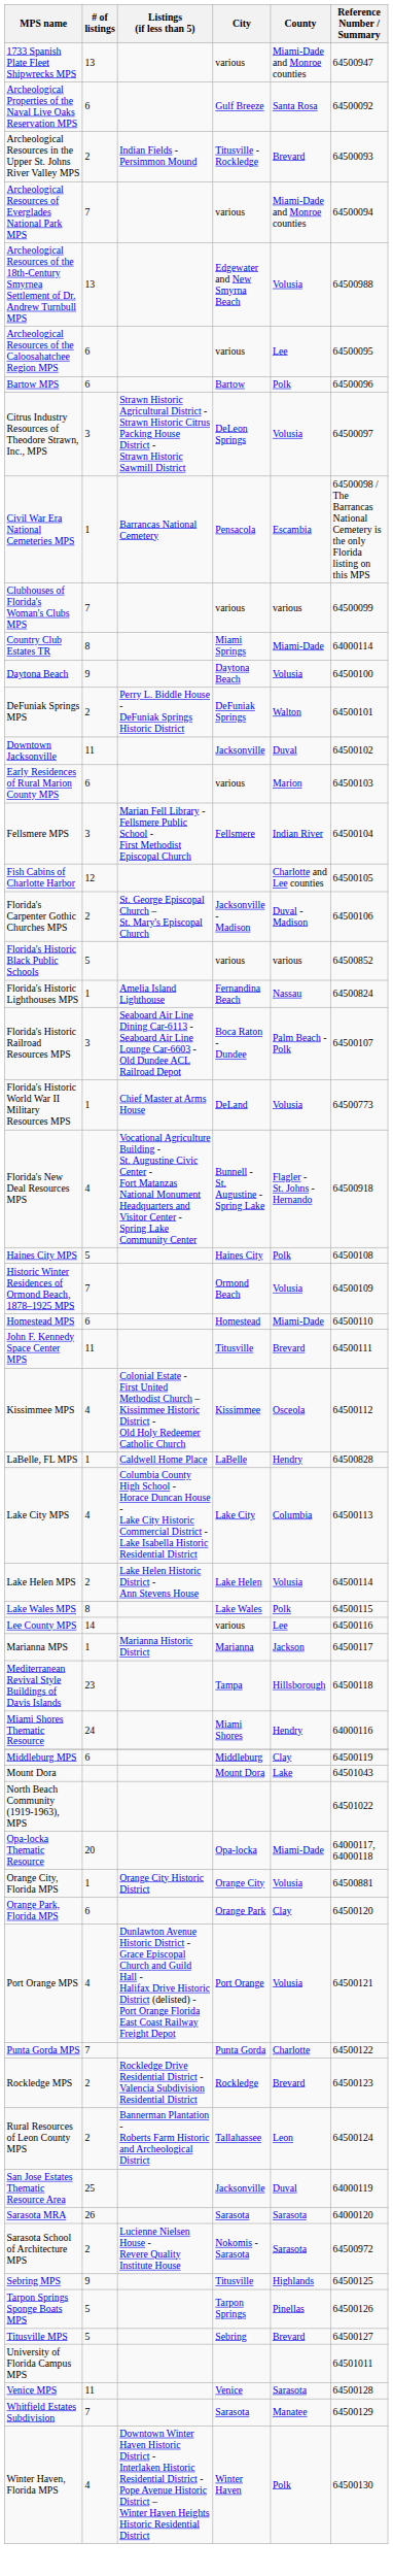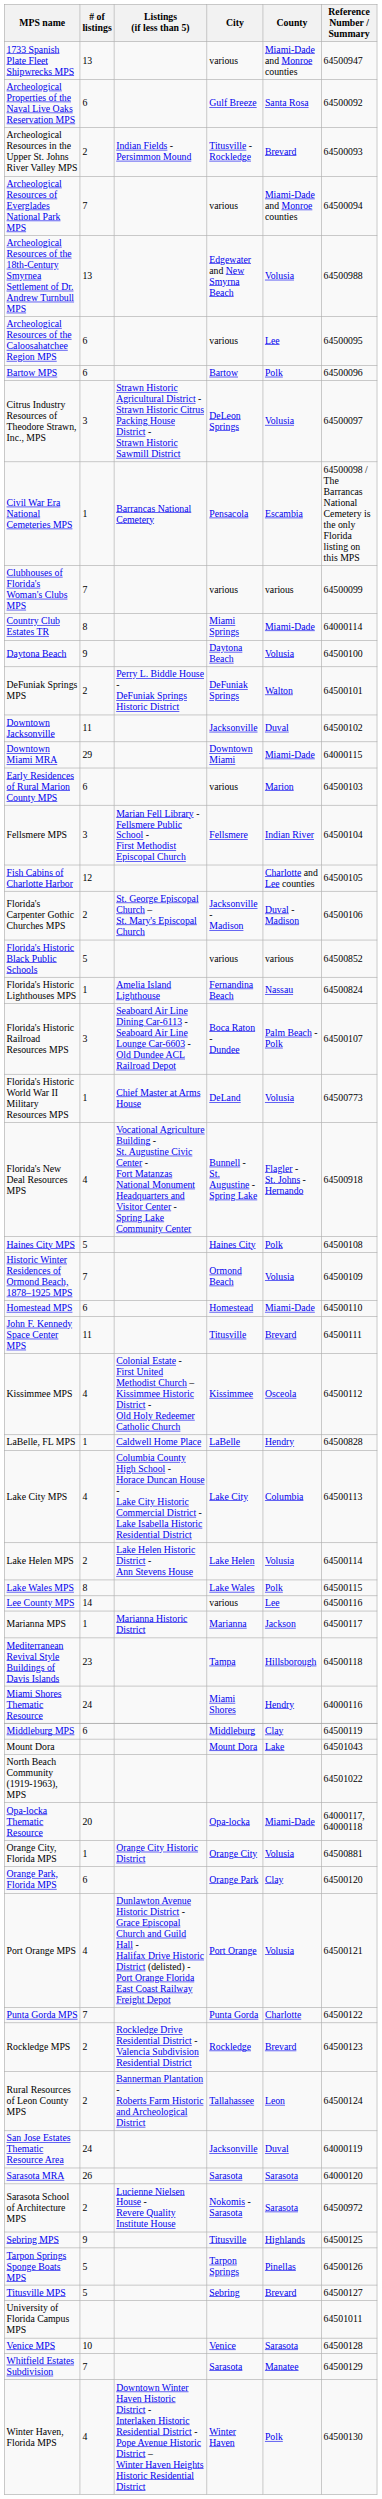+ row: Downtown Miami MRA | 29 | Downtown Miami | Miami-Dade | 64000115
San Jose Estates Thematic Resource Area | # of listings: 25 -> 24
Venice MPS | # of listings: 11 -> 10
